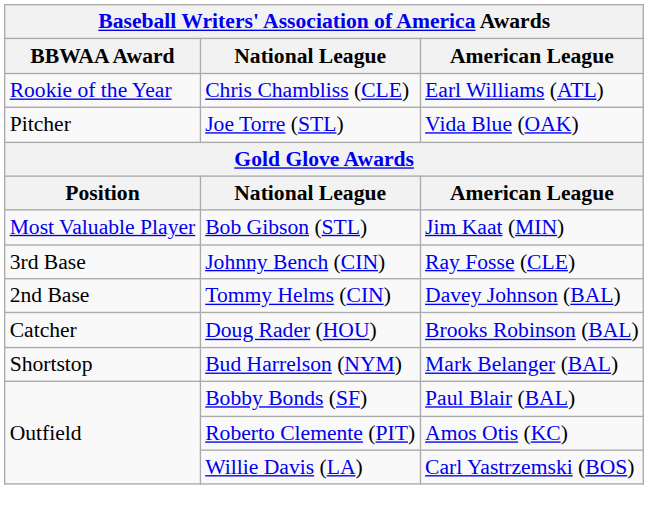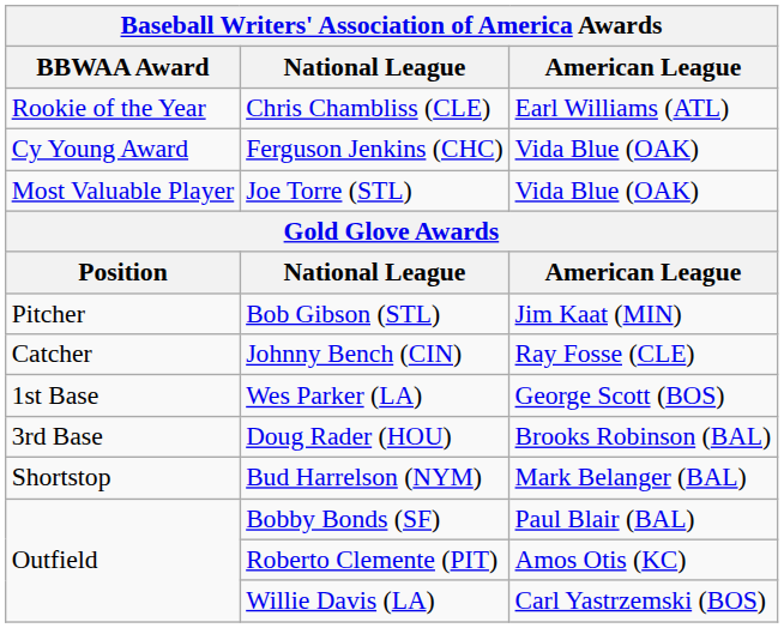+ row: Cy Young Award | Ferguson Jenkins (CHC) | Vida Blue (OAK)
Joe Torre (STL) | BBWAA Award: Pitcher -> Most Valuable Player
Bob Gibson (STL) | BBWAA Award: Most Valuable Player -> Pitcher
Johnny Bench (CIN) | BBWAA Award: 3rd Base -> Catcher
+ row: 1st Base | Wes Parker (LA) | George Scott (BOS)
- row: 2nd Base | Tommy Helms (CIN) | Davey Johnson (BAL)
Doug Rader (HOU) | BBWAA Award: Catcher -> 3rd Base
